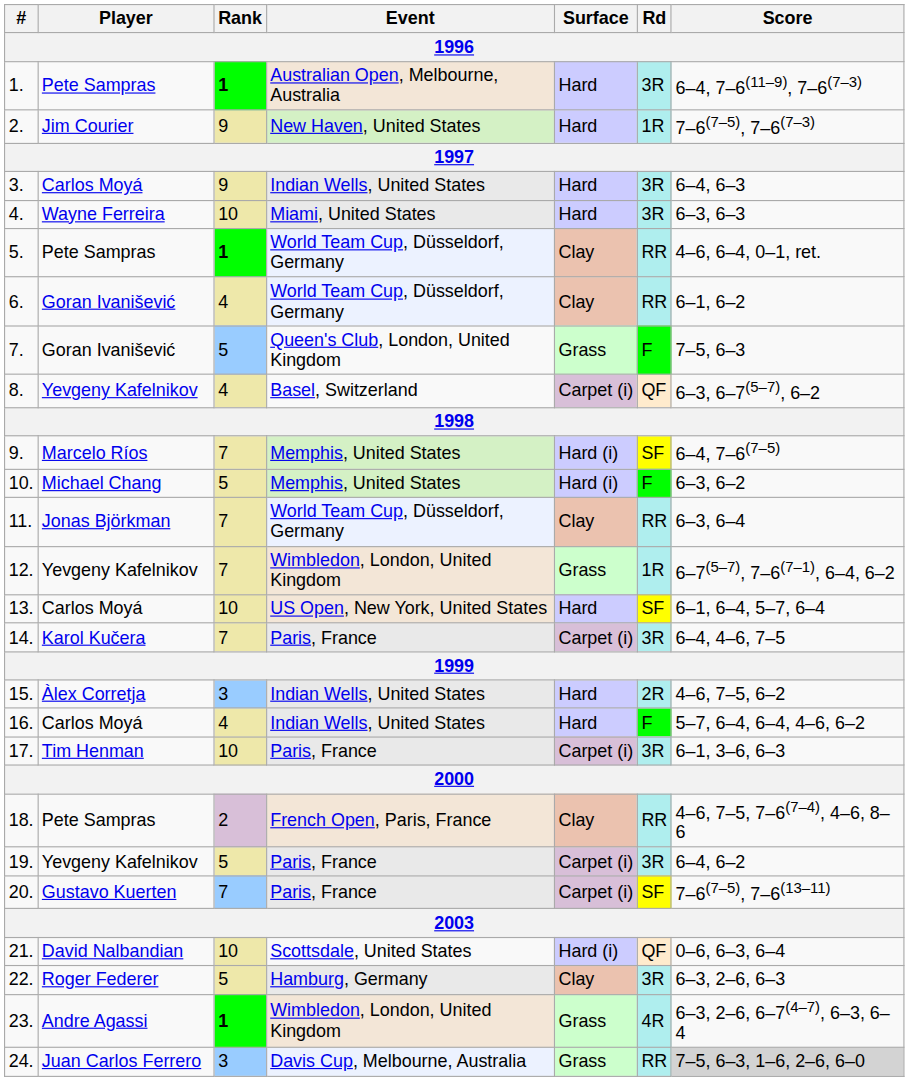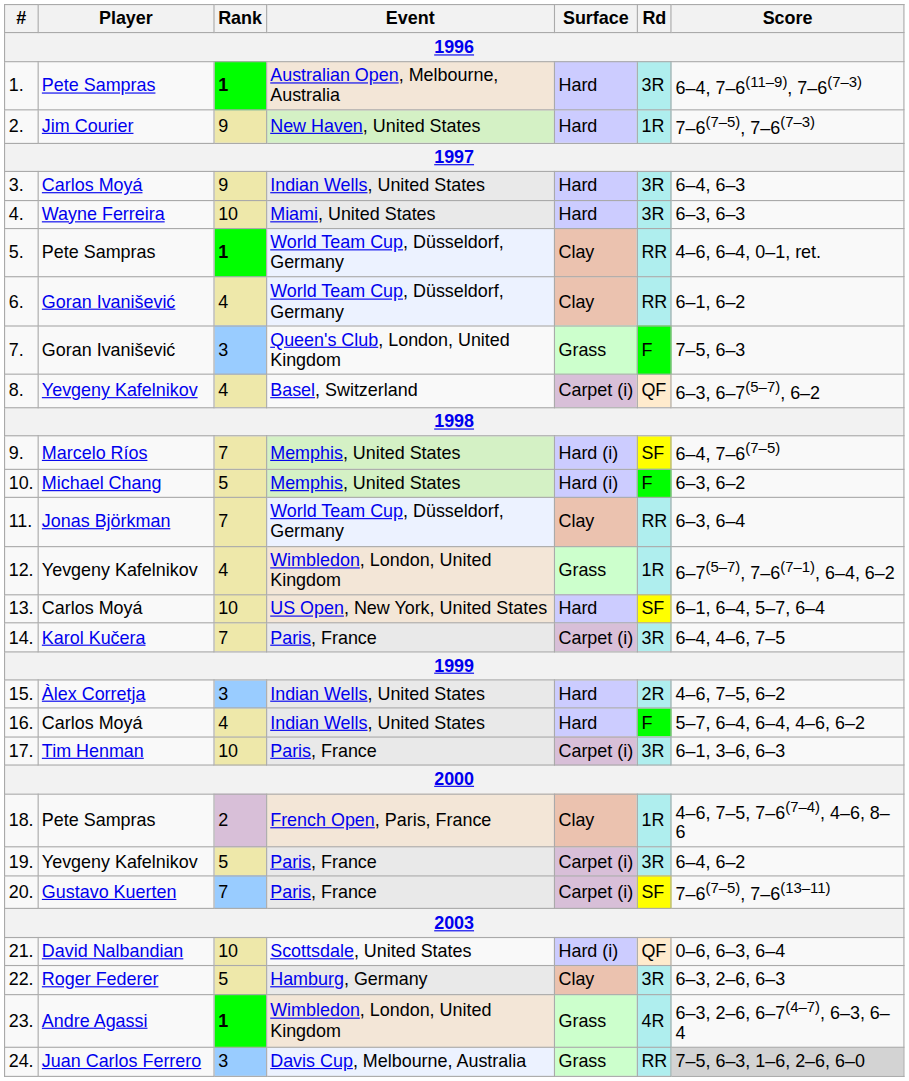7. | Rank: 5 -> 3
12. | Rank: 7 -> 4
18. | Rd: RR -> 1R
